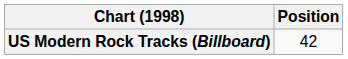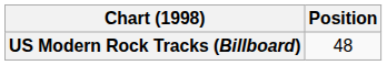US Modern Rock Tracks (Billboard) | Position: 42 -> 48
